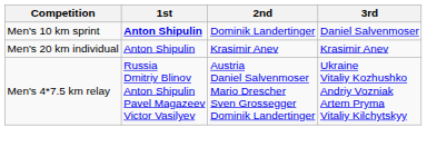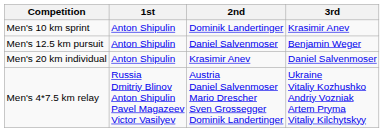Men's 10 km sprint | 1st: bold -> normal
Men's 10 km sprint | 3rd: Daniel Salvenmoser -> Krasimir Anev
+ row: Men's 12.5 km pursuit | Anton Shipulin | Daniel Salvenmoser | Benjamin Weger
Men's 20 km individual | 3rd: Krasimir Anev -> Daniel Salvenmoser
